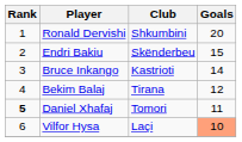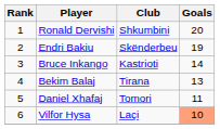Endri Bakiu | Goals: 15 -> 19
Bekim Balaj | Goals: 12 -> 13
Daniel Xhafaj | Rank: bold -> normal
